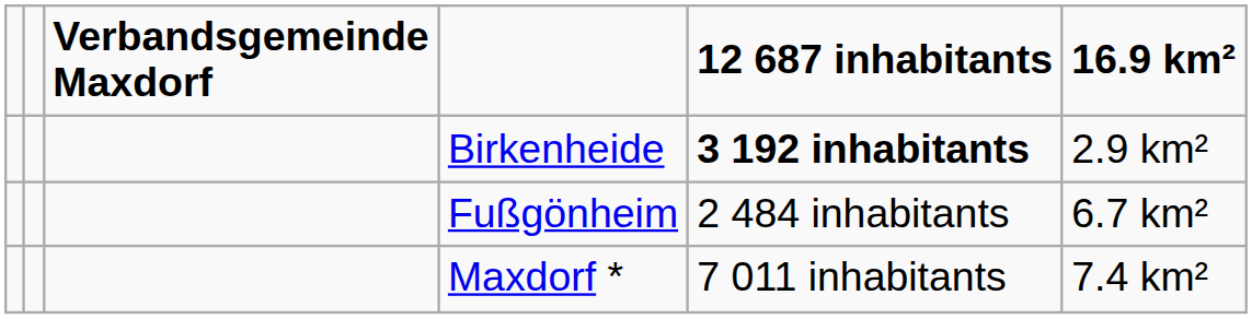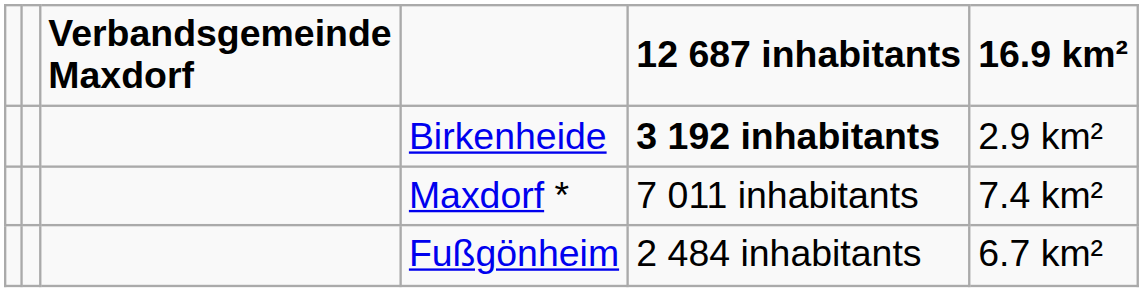rows swapped: Fußgönheim <-> Maxdorf *
